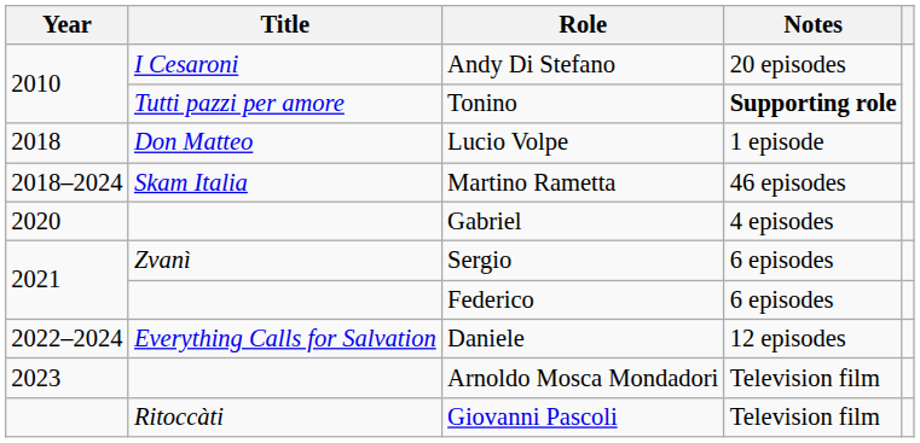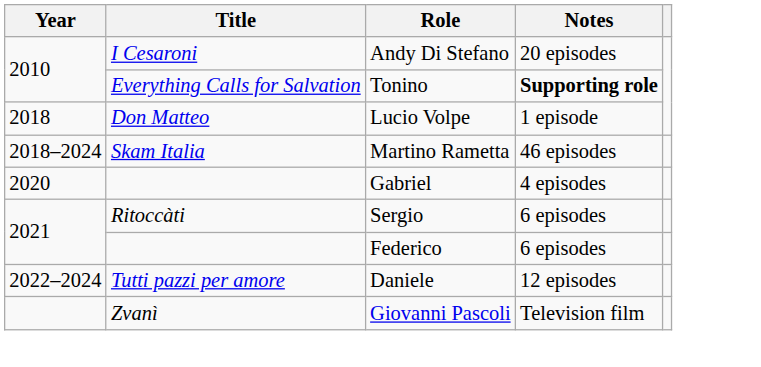Tonino | Title: Tutti pazzi per amore -> Everything Calls for Salvation
Sergio | Title: Zvanì -> Ritoccàti
Daniele | Title: Everything Calls for Salvation -> Tutti pazzi per amore
- row: 2023 | Arnoldo Mosca Mondadori | Television film
Giovanni Pascoli | Title: Ritoccàti -> Zvanì
